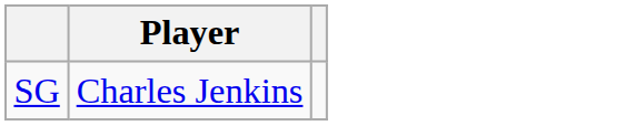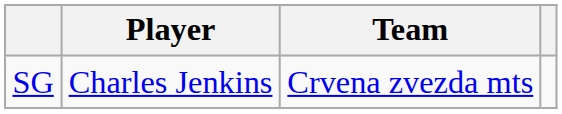+ column: Team | Crvena zvezda mts
